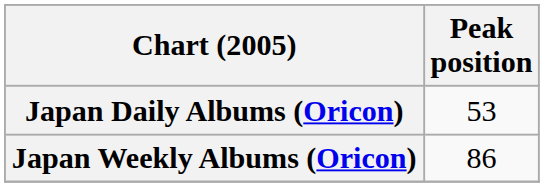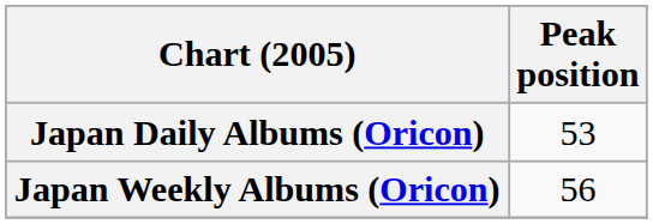Japan Weekly Albums (Oricon) | Peak position: 86 -> 56
